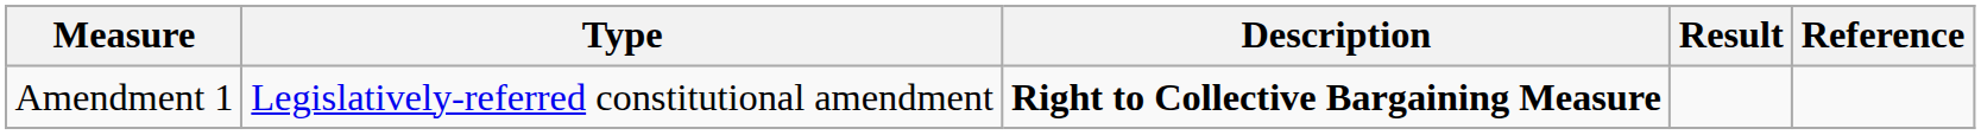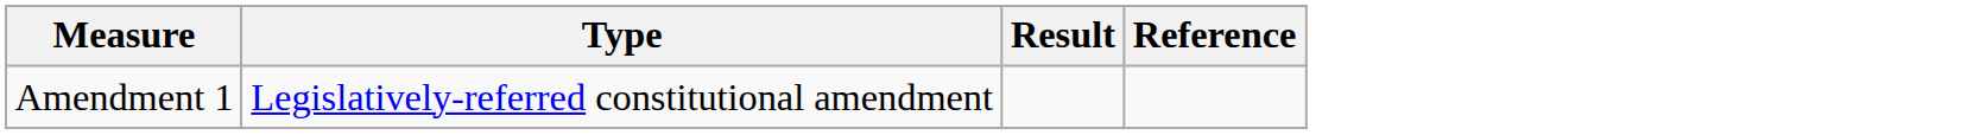- column: Description | Right to Collective Bargaining Measure
